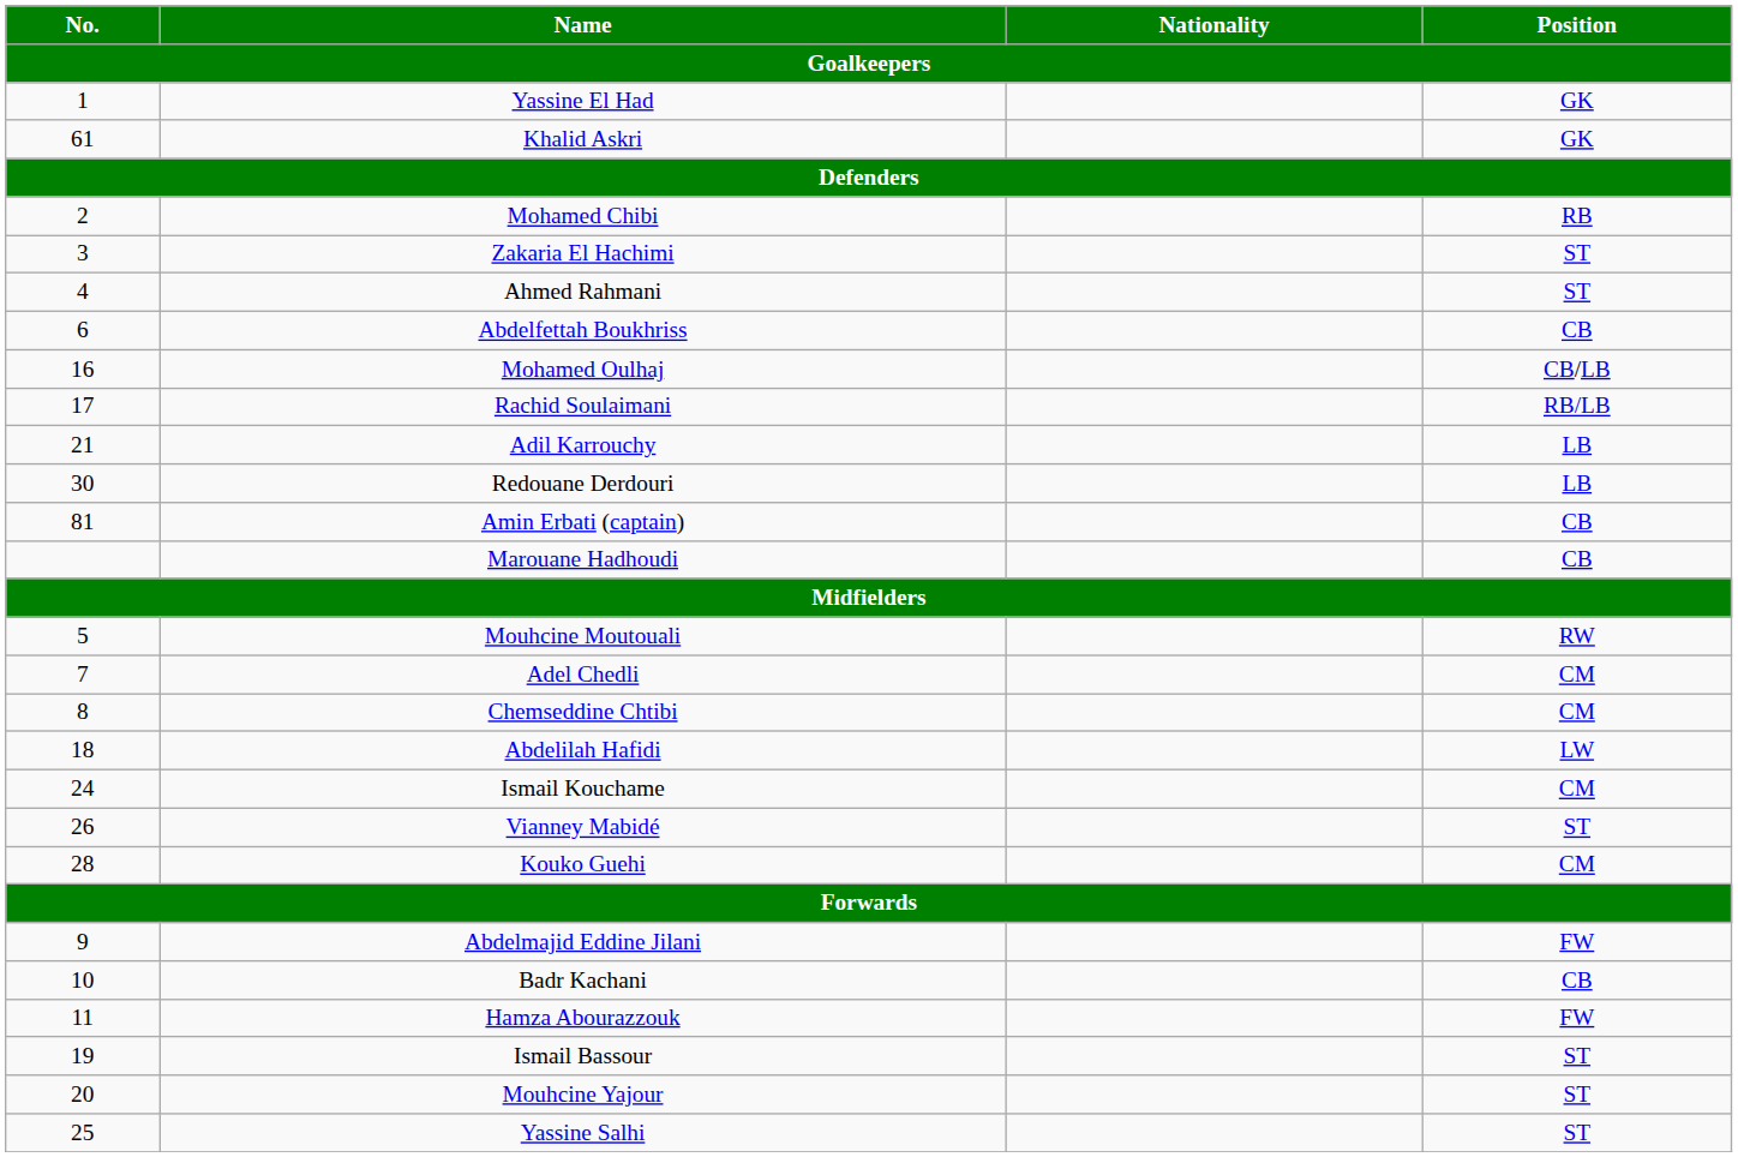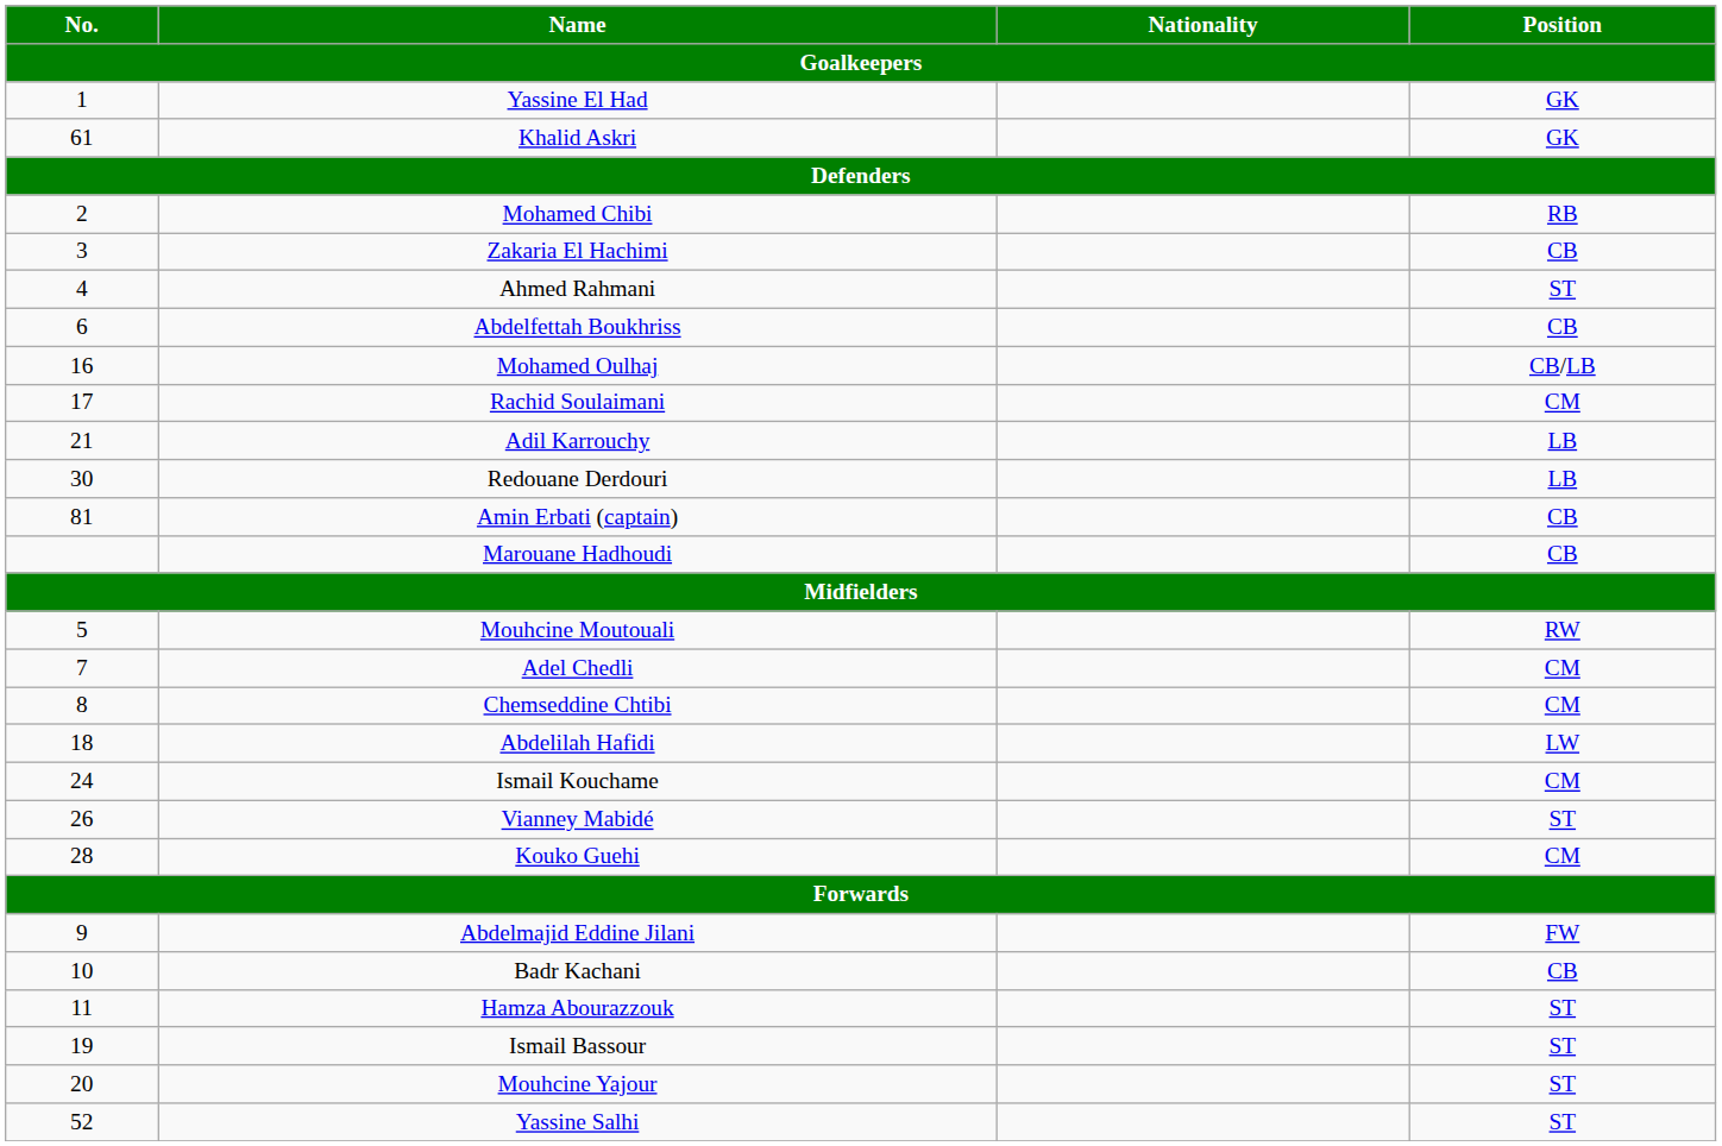Zakaria El Hachimi | Position: ST -> CB
Rachid Soulaimani | Position: RB/LB -> CM
Hamza Abourazzouk | Position: FW -> ST
Yassine Salhi | No.: 25 -> 52
